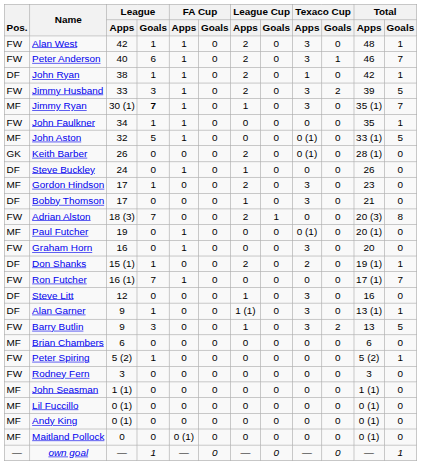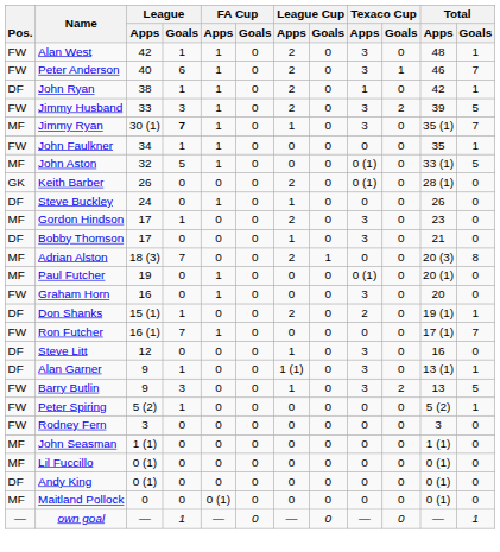Adrian Alston | Pos.: FW -> MF
- row: MF | Brian Chambers | 6 | 0 | 0 | 0 | 0 | 0 | 0 | 0 | 6 | 0
Andy King | Pos.: MF -> DF
